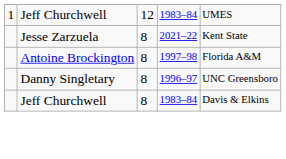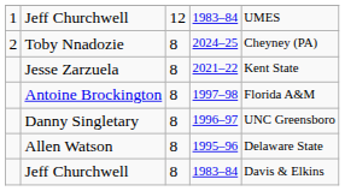+ row: 2 | Toby Nnadozie | 8 | 2024–25 | Cheyney (PA)
+ row: Allen Watson | 8 | 1995–96 | Delaware State
